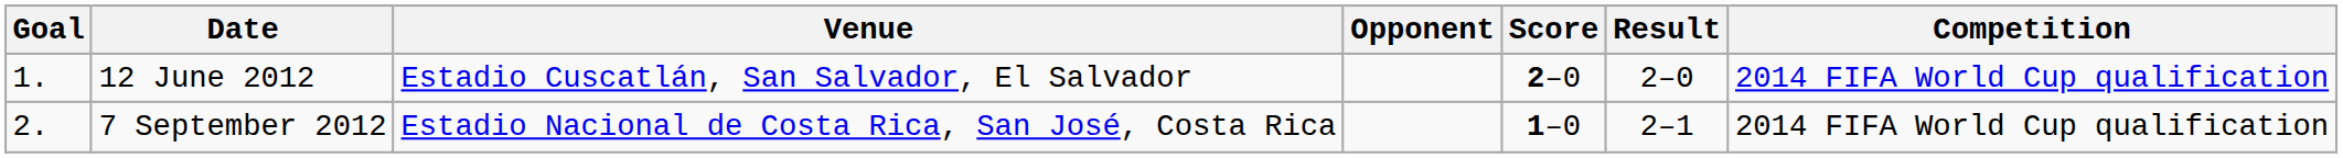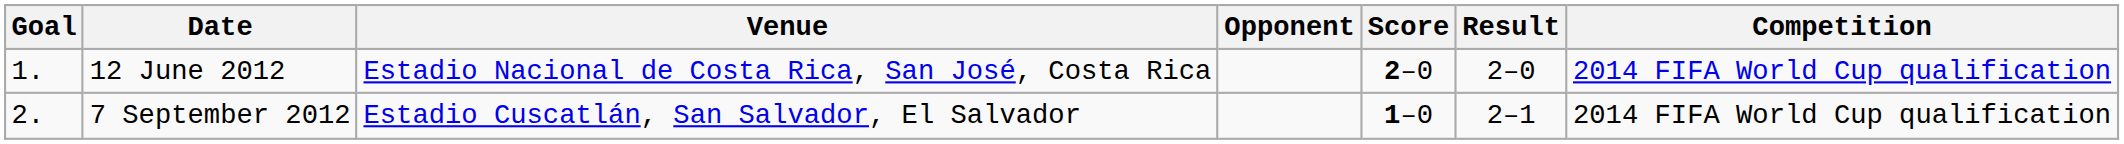12 June 2012 | Venue: Estadio Cuscatlán, San Salvador, El Salvador -> Estadio Nacional de Costa Rica, San José, Costa Rica
7 September 2012 | Venue: Estadio Nacional de Costa Rica, San José, Costa Rica -> Estadio Cuscatlán, San Salvador, El Salvador
